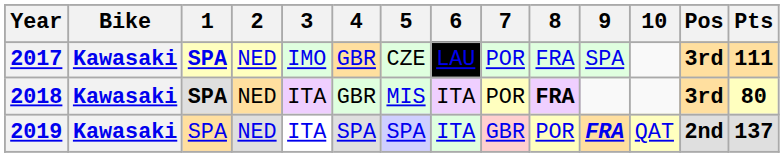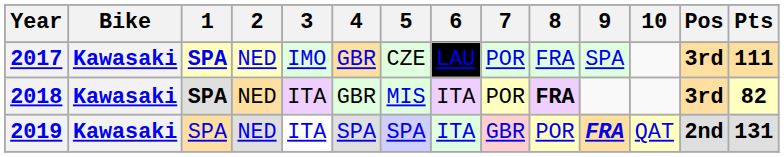2018 | Pts: 80 -> 82
2019 | Pts: 137 -> 131
